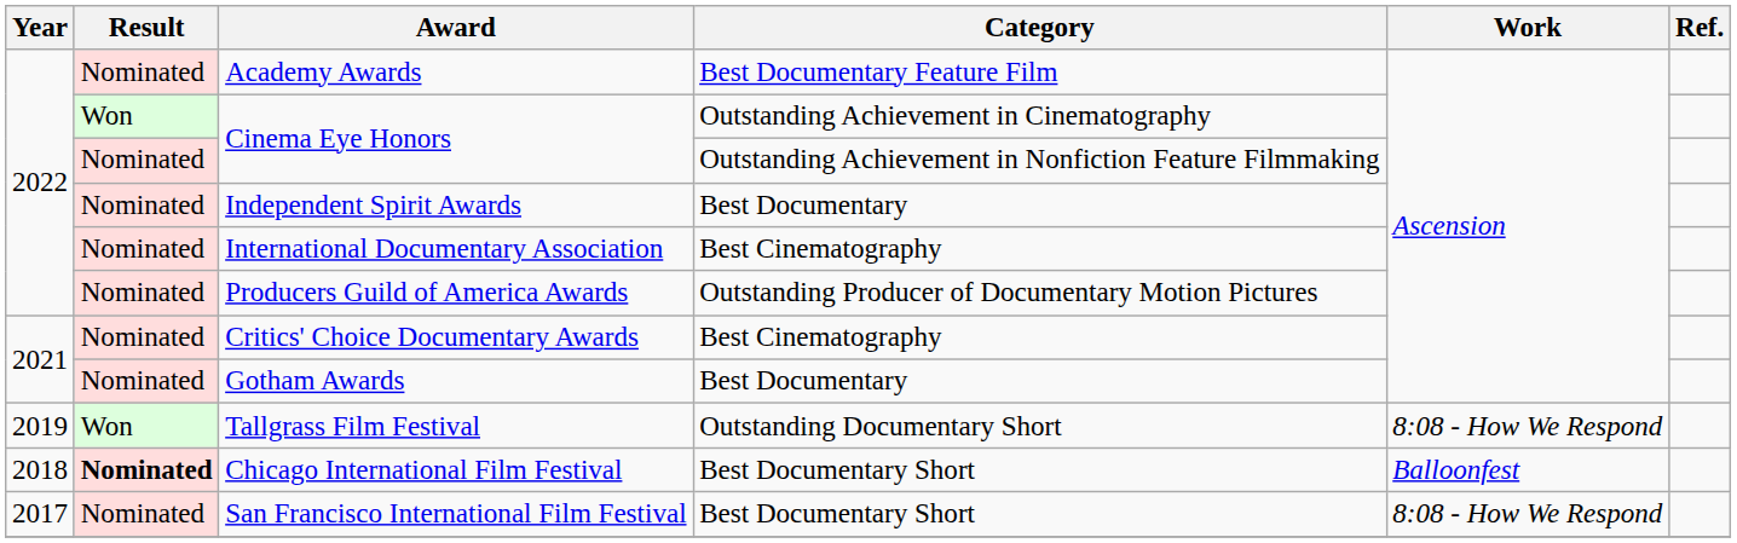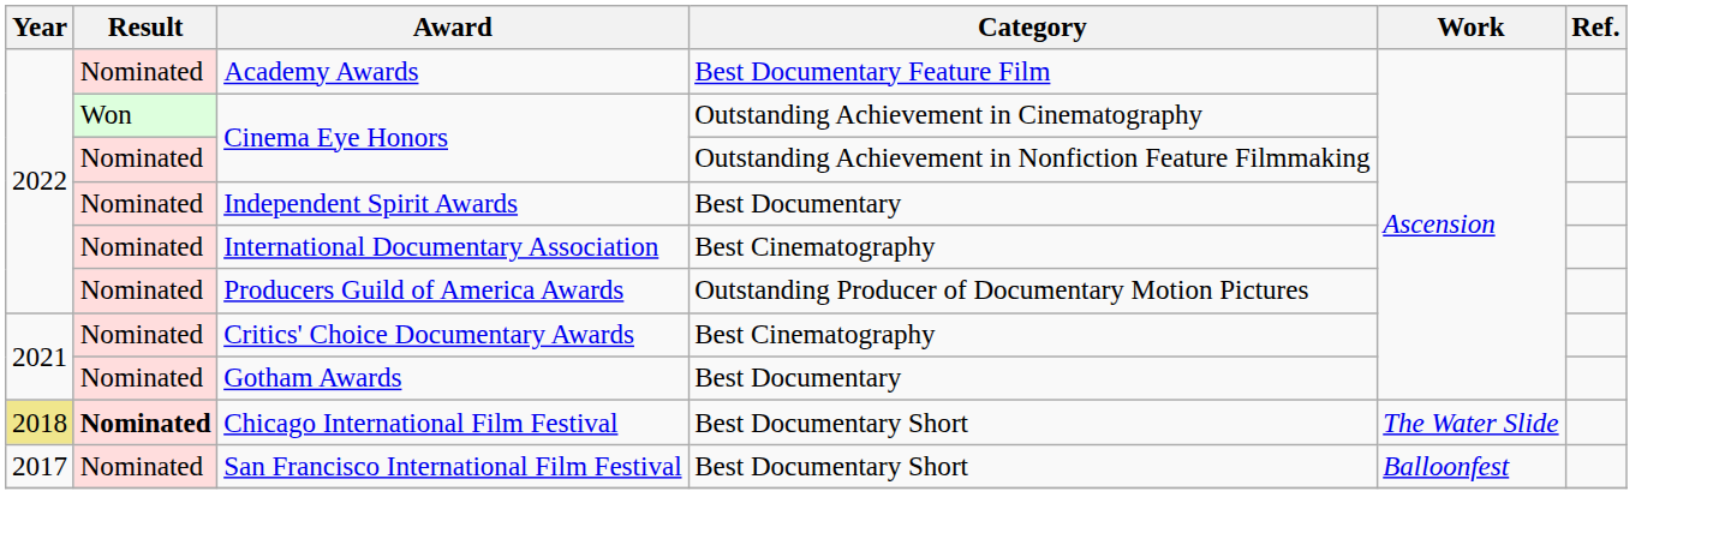- row: 2019 | Won | Tallgrass Film Festival | Outstanding Documentary Short | 8:08 - How We Respond
Chicago International Film Festival | Year: no background -> khaki background
Chicago International Film Festival | Work: Balloonfest -> The Water Slide
San Francisco International Film Festival | Work: 8:08 - How We Respond -> Balloonfest
